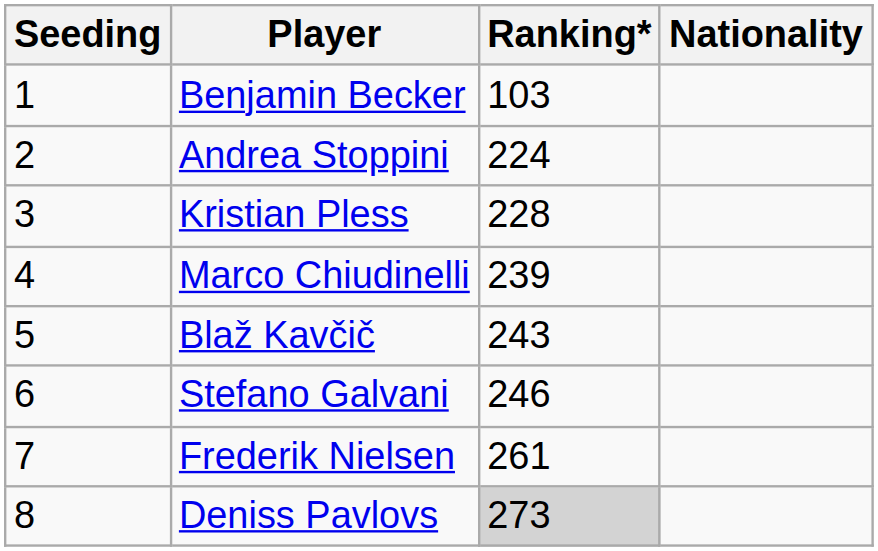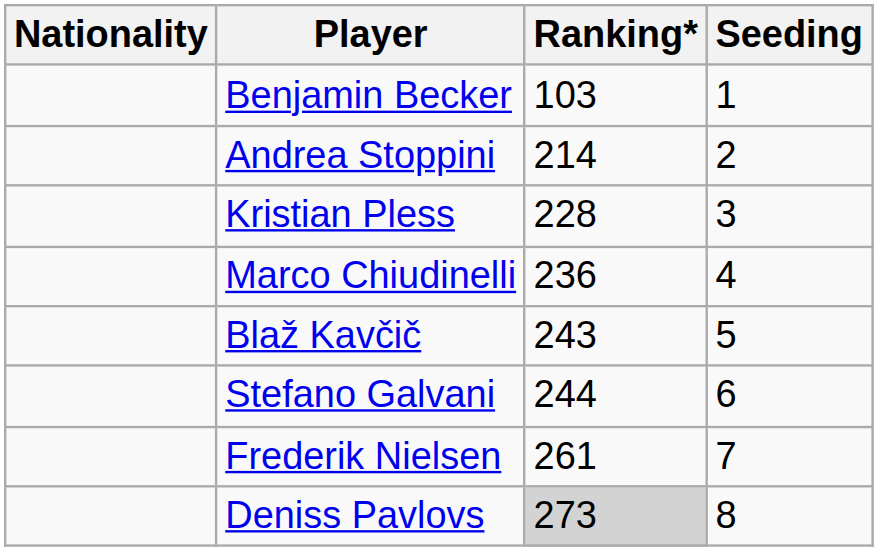columns swapped: Nationality <-> Seeding
Andrea Stoppini | Ranking*: 224 -> 214
Marco Chiudinelli | Ranking*: 239 -> 236
Stefano Galvani | Ranking*: 246 -> 244
